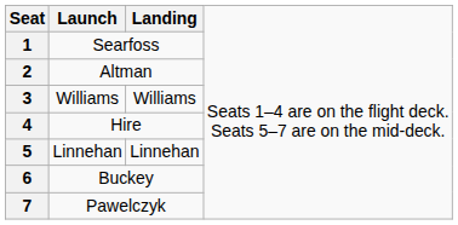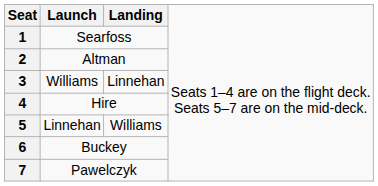3 | column 3: Williams -> Linnehan
5 | column 3: Linnehan -> Williams
